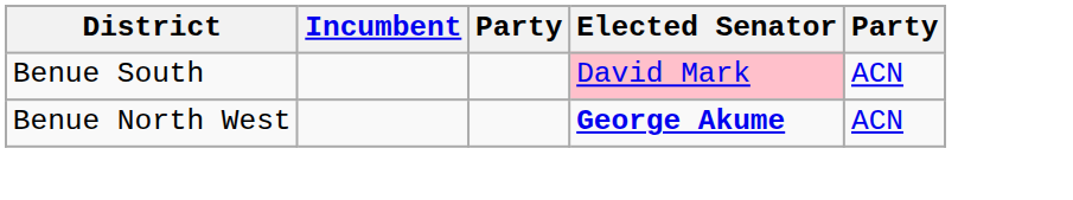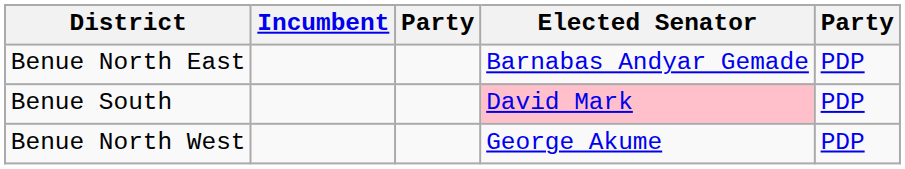+ row: Benue North East | Barnabas Andyar Gemade | PDP
Benue South | column 5: ACN -> PDP
Benue North West | Elected Senator: bold -> normal
Benue North West | column 5: ACN -> PDP
